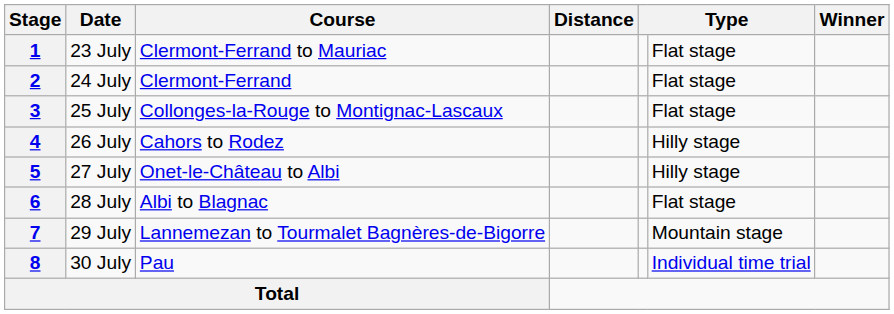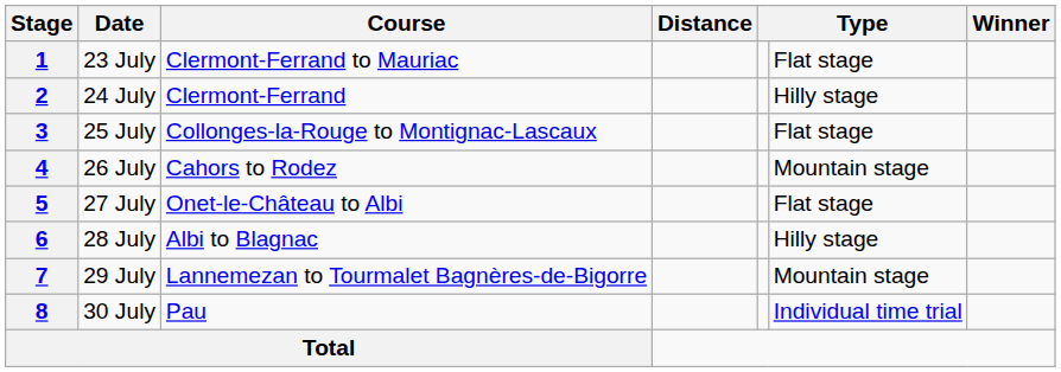2 | column 6: Flat stage -> Hilly stage
4 | column 6: Hilly stage -> Mountain stage
5 | column 6: Hilly stage -> Flat stage
6 | column 6: Flat stage -> Hilly stage
